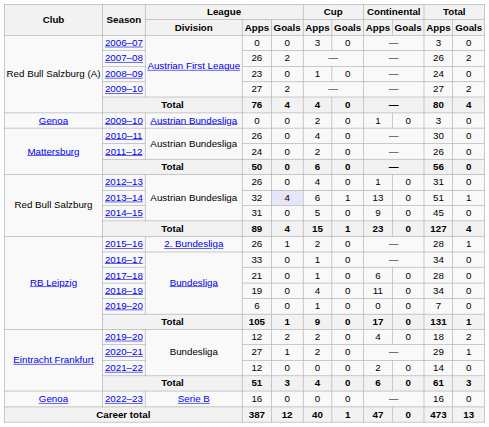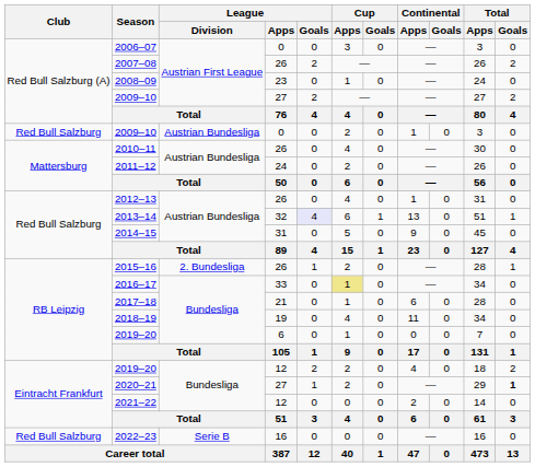2009–10 / 0 | Club: Genoa -> Red Bull Salzburg
2016–17 | Cup / Apps: no background -> khaki background
2020–21 | Total / Goals: normal -> bold
2022–23 | Club: Genoa -> Red Bull Salzburg
